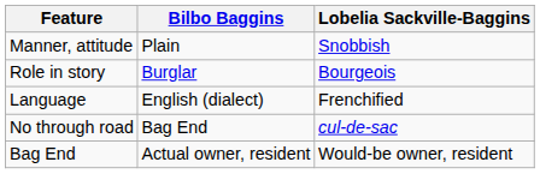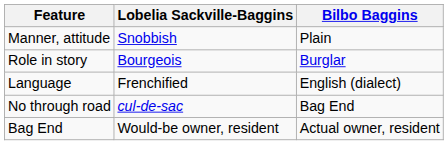columns swapped: Bilbo Baggins <-> Lobelia Sackville-Baggins
